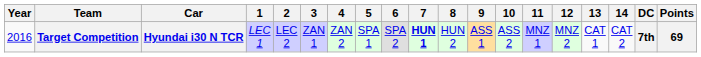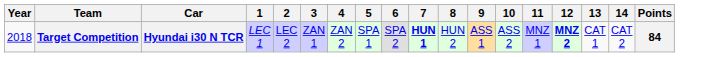- column: DC | 7th
Target Competition | Year: 2016 -> 2018
Target Competition | 12: normal -> bold
Target Competition | Points: 69 -> 84
